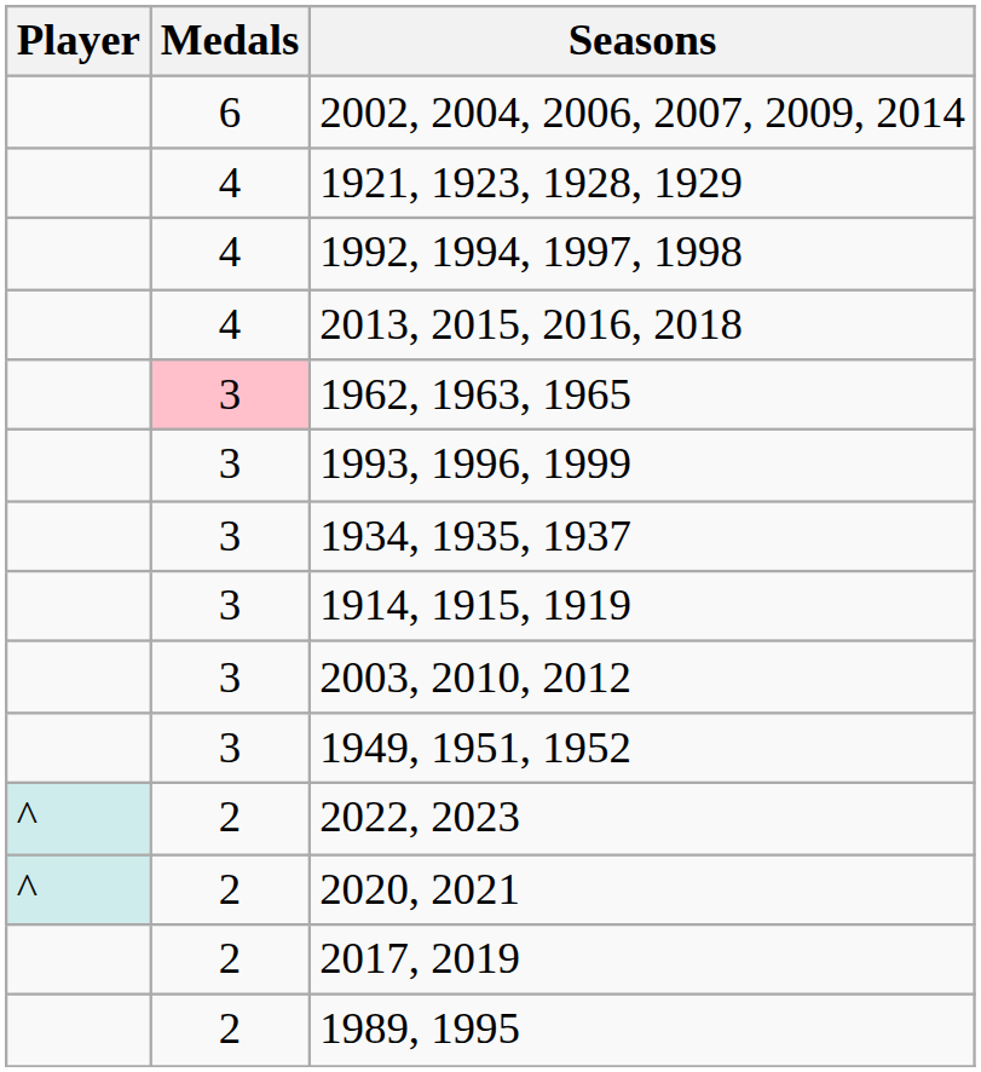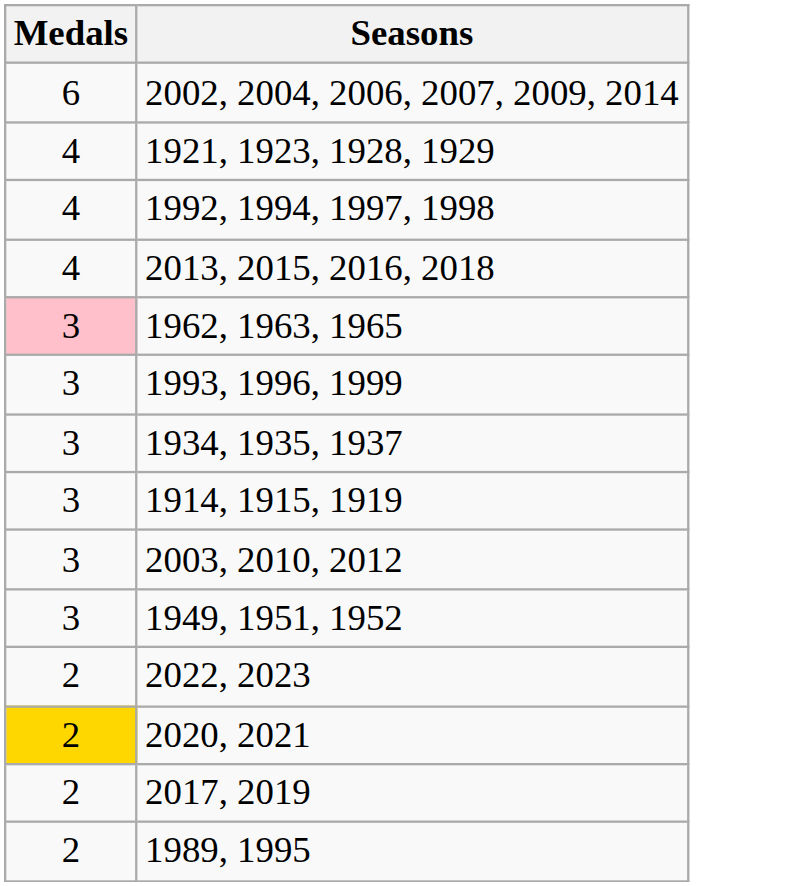- column: Player | ^ | ^
2020, 2021 | Medals: no background -> gold background
